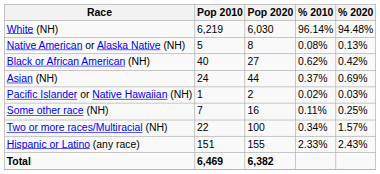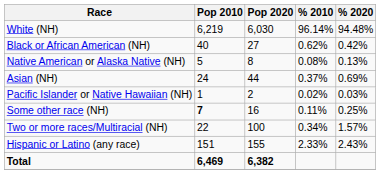rows swapped: Black or African American (NH) <-> Native American or Alaska Native (NH)
Some other race (NH) | Pop 2010: normal -> bold
